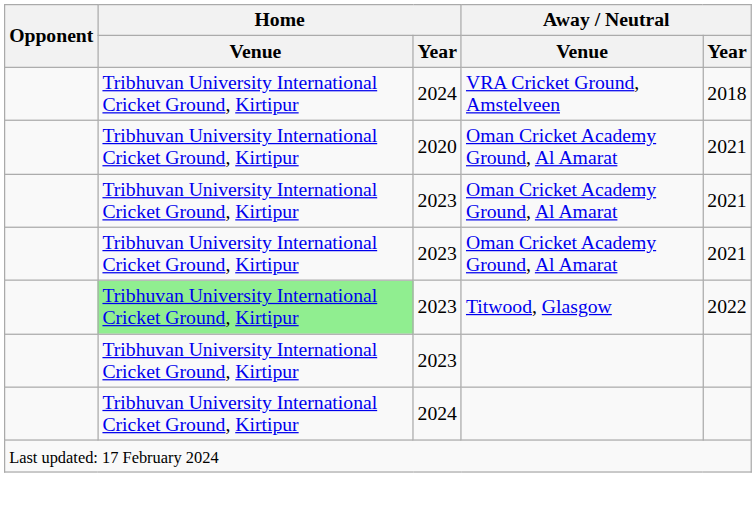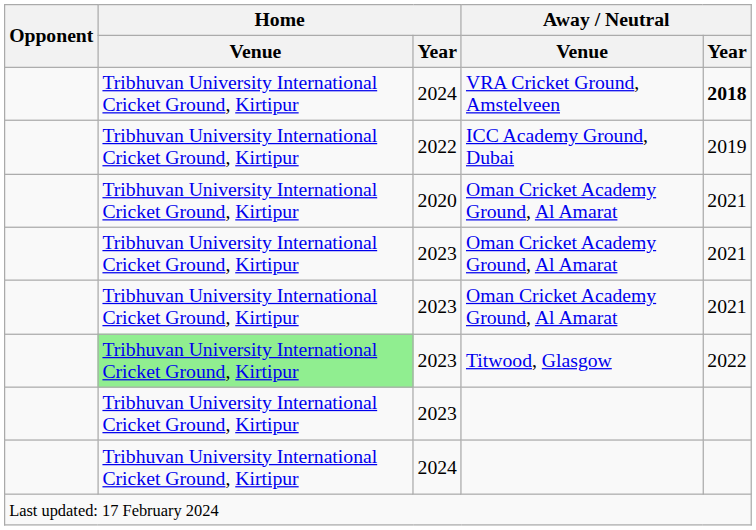VRA Cricket Ground, Amstelveen | Away / Neutral / Year: normal -> bold
+ row: Tribhuvan University International Cricket Ground, Kirtipur | 2022 | ICC Academy Ground, Dubai | 2019
